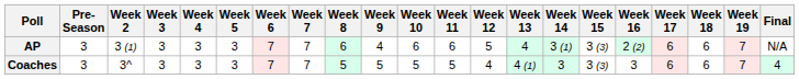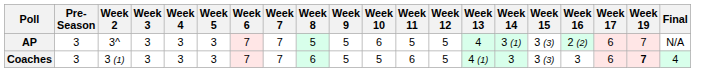- column: Week 18 | 6 | 6
AP | Week 2: 3 (1) -> 3^
AP | Week 8: 6 -> 5
AP | Week 9: 4 -> 5
AP | Week 11: 6 -> 5
Coaches | Week 2: 3^ -> 3 (1)
Coaches | Week 8: 5 -> 6
Coaches | Week 11: 5 -> 6
Coaches | Week 12: 4 -> 5
Coaches | Week 19: normal -> bold
